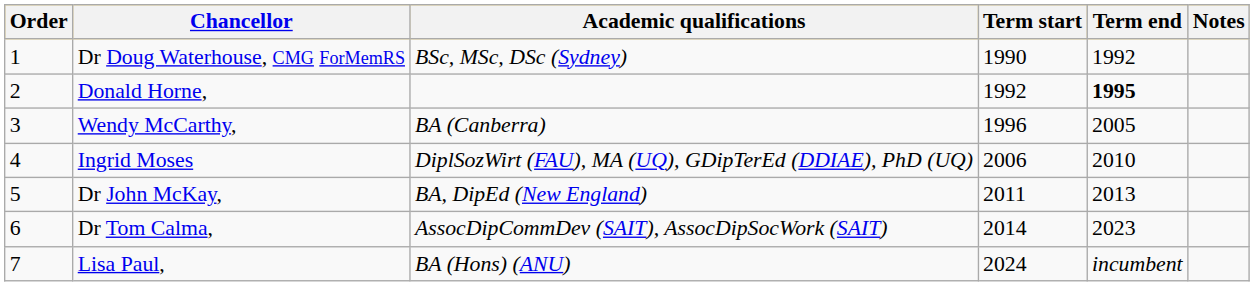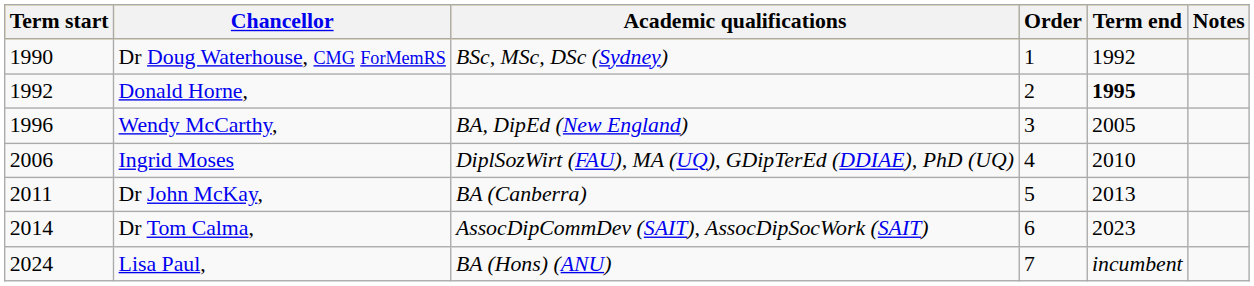columns swapped: Order <-> Term start
Wendy McCarthy, | Academic qualifications: BA (Canberra) -> BA, DipEd (New England)
Dr John McKay, | Academic qualifications: BA, DipEd (New England) -> BA (Canberra)
